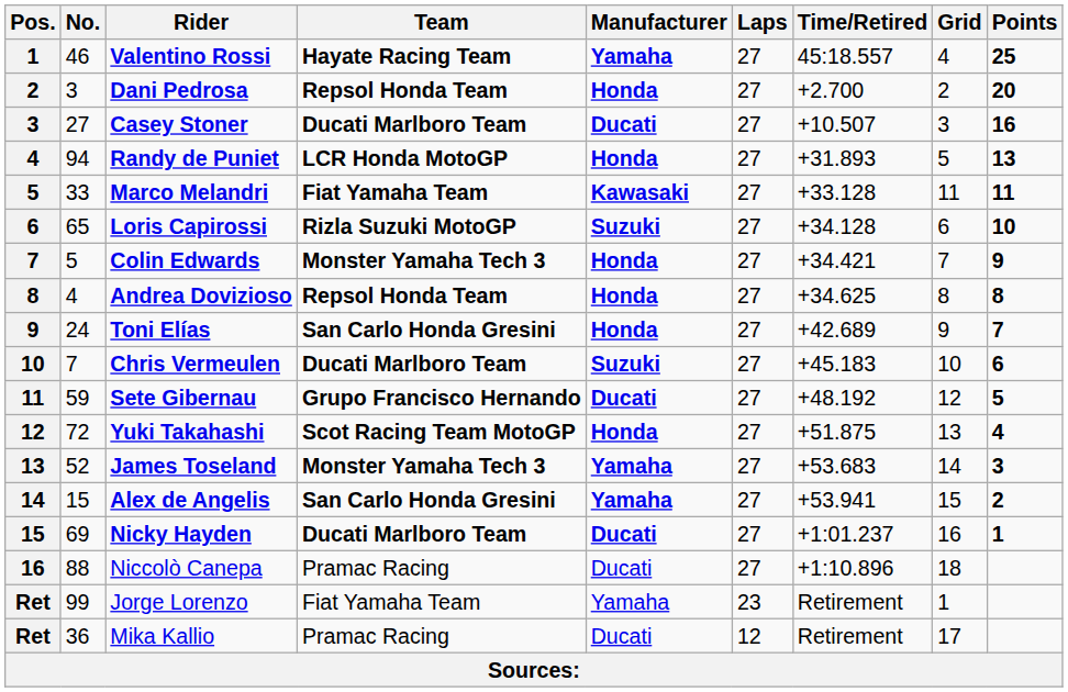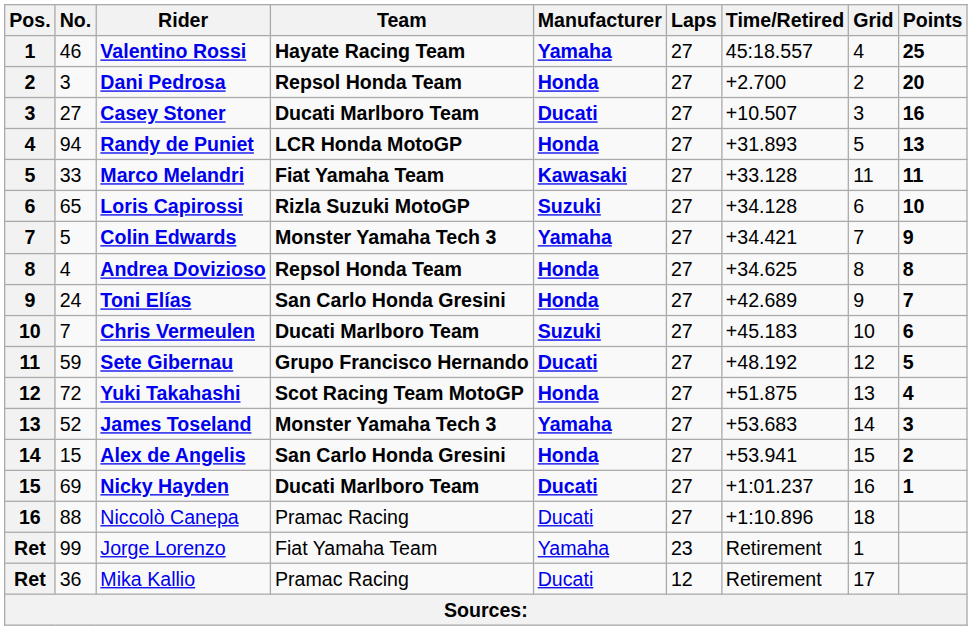Colin Edwards | Manufacturer: Honda -> Yamaha
Alex de Angelis | Manufacturer: Yamaha -> Honda
